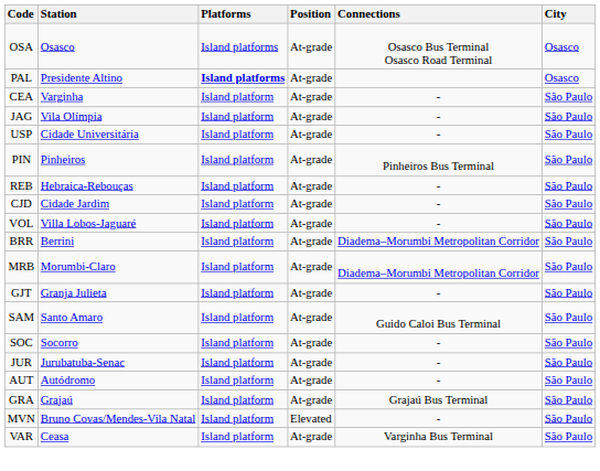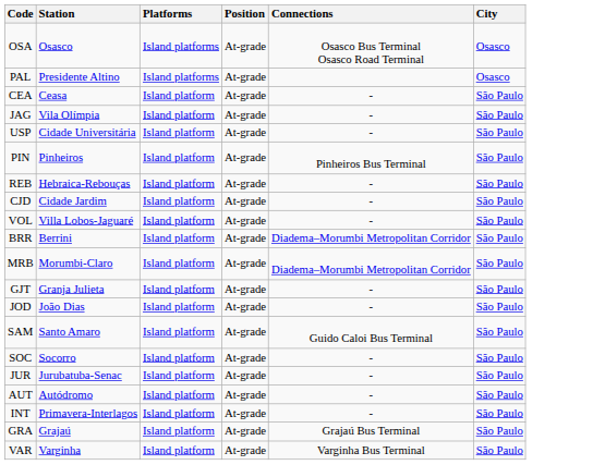PAL | Platforms: bold -> normal
CEA | Station: Varginha -> Ceasa
+ row: JOD | João Dias | Island platform | At-grade | - | São Paulo
+ row: INT | Primavera-Interlagos | Island platform | At-grade | - | São Paulo
- row: MVN | Bruno Covas/Mendes-Vila Natal | Island platform | Elevated | - | São Paulo
VAR | Station: Ceasa -> Varginha
